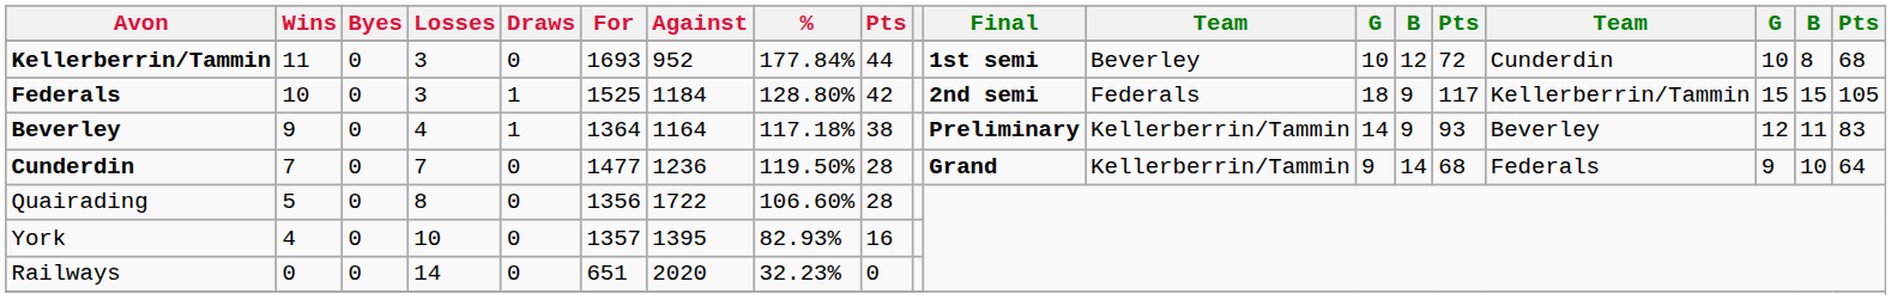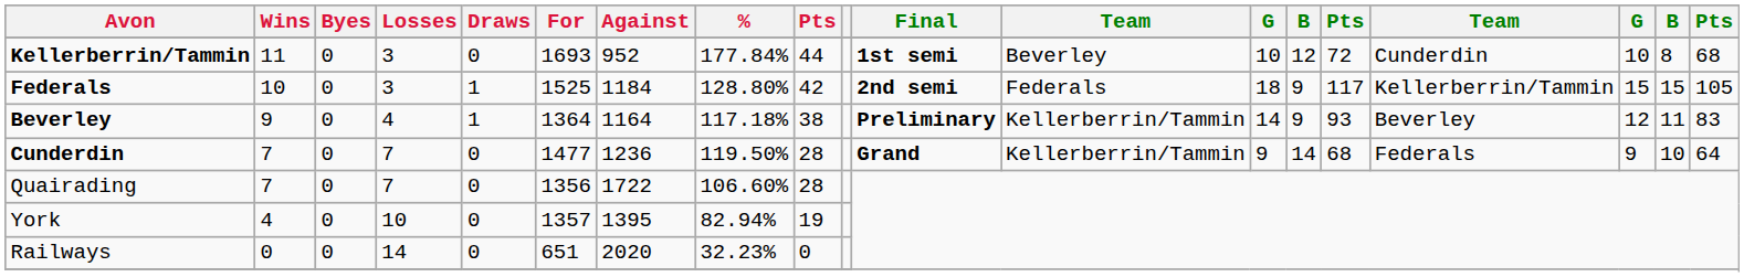Quairading | Wins: 5 -> 7
Quairading | Losses: 8 -> 7
York | %: 82.93% -> 82.94%
York | column 9: 16 -> 19
